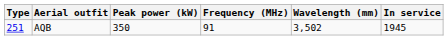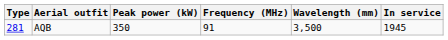AQB | Type: 251 -> 281
AQB | Wavelength (mm): 3,502 -> 3,500
